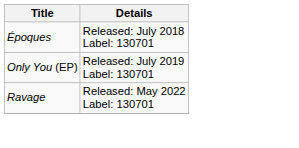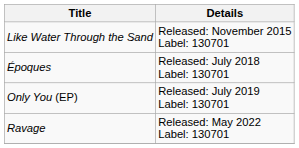+ row: Like Water Through the Sand | Released: November 2015 Label: 130701
